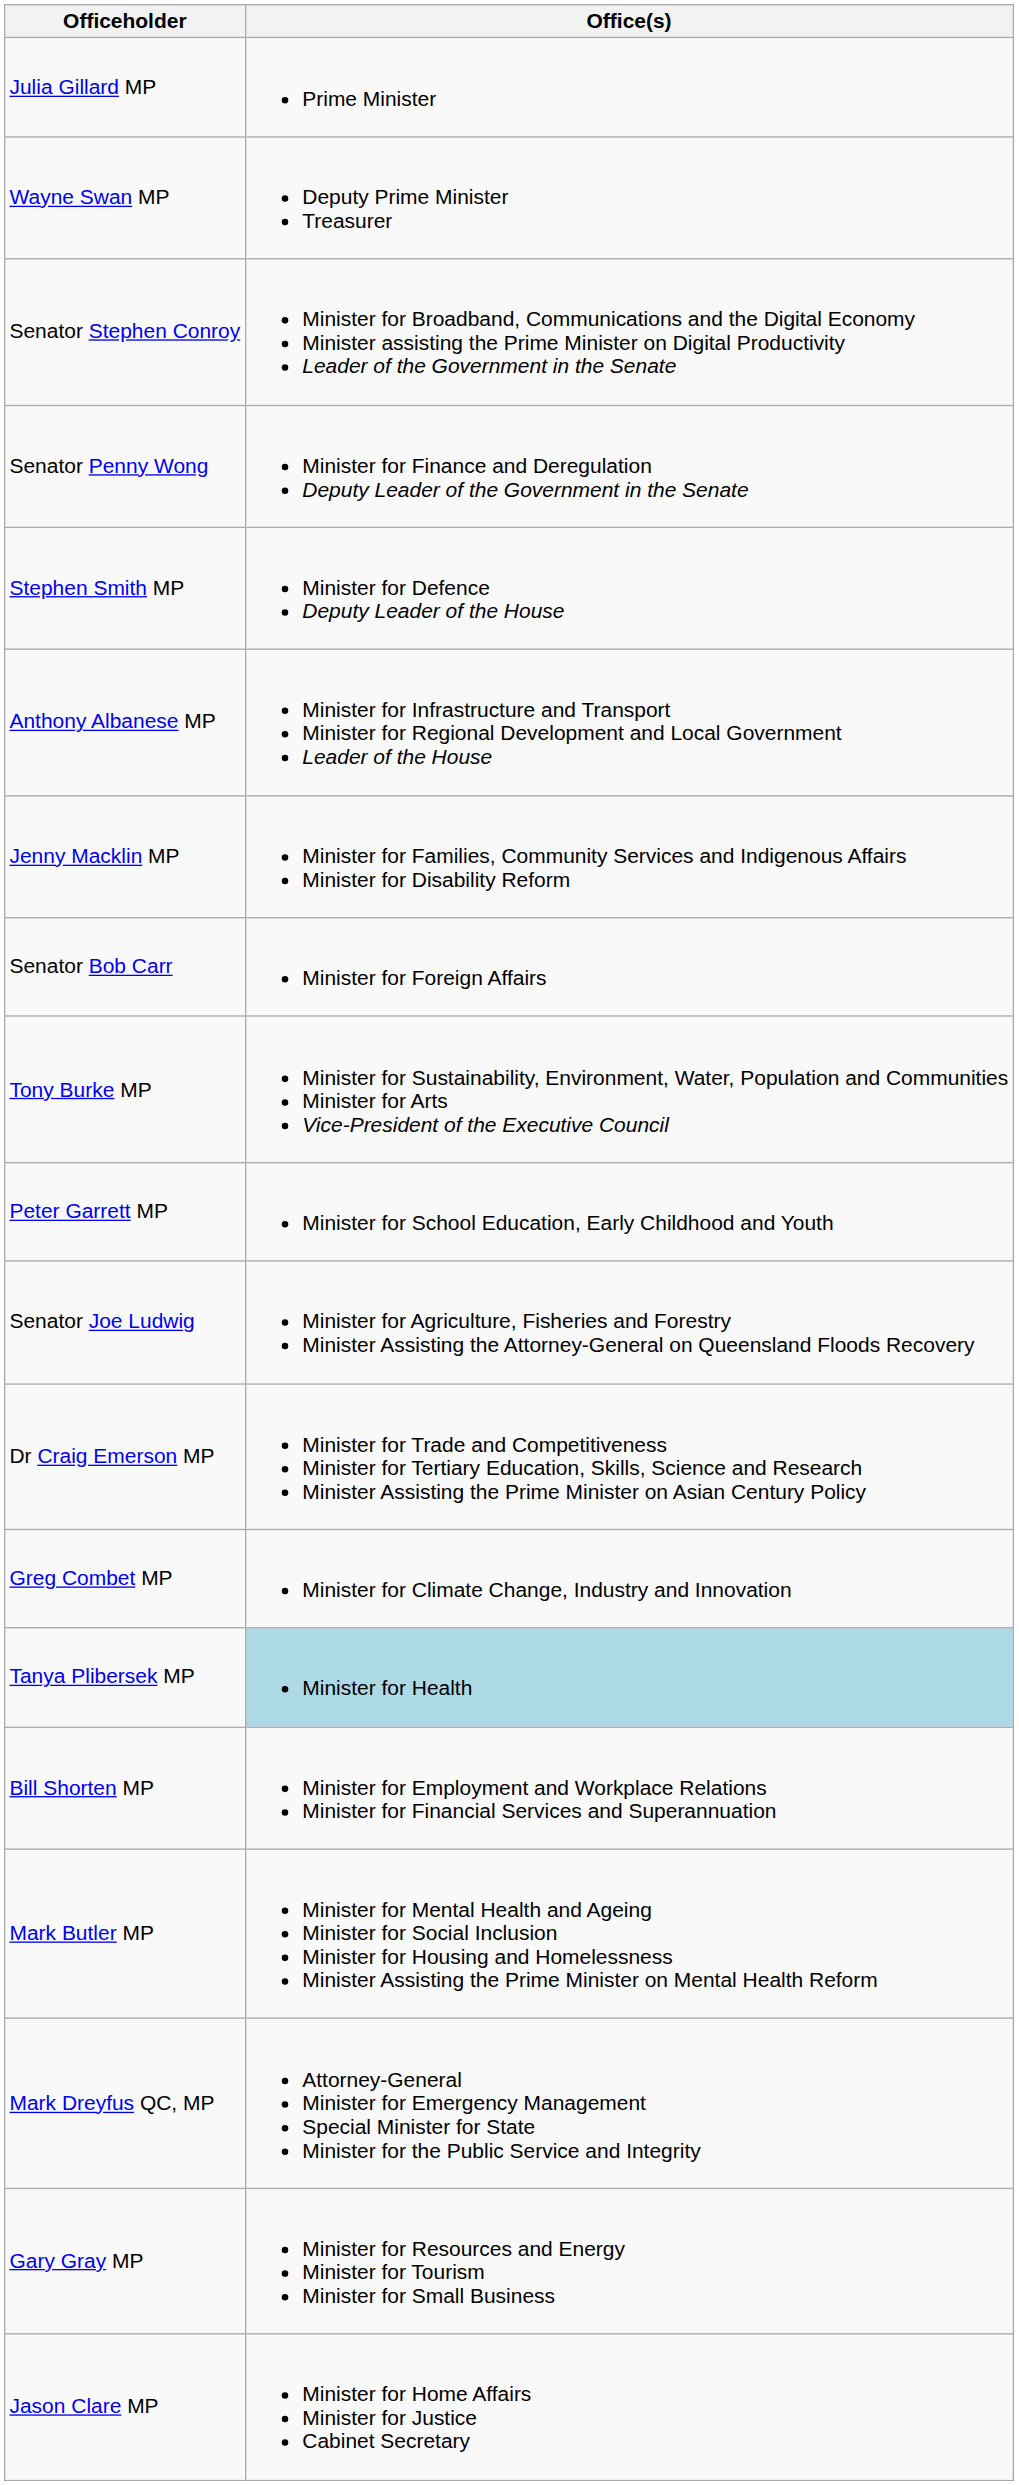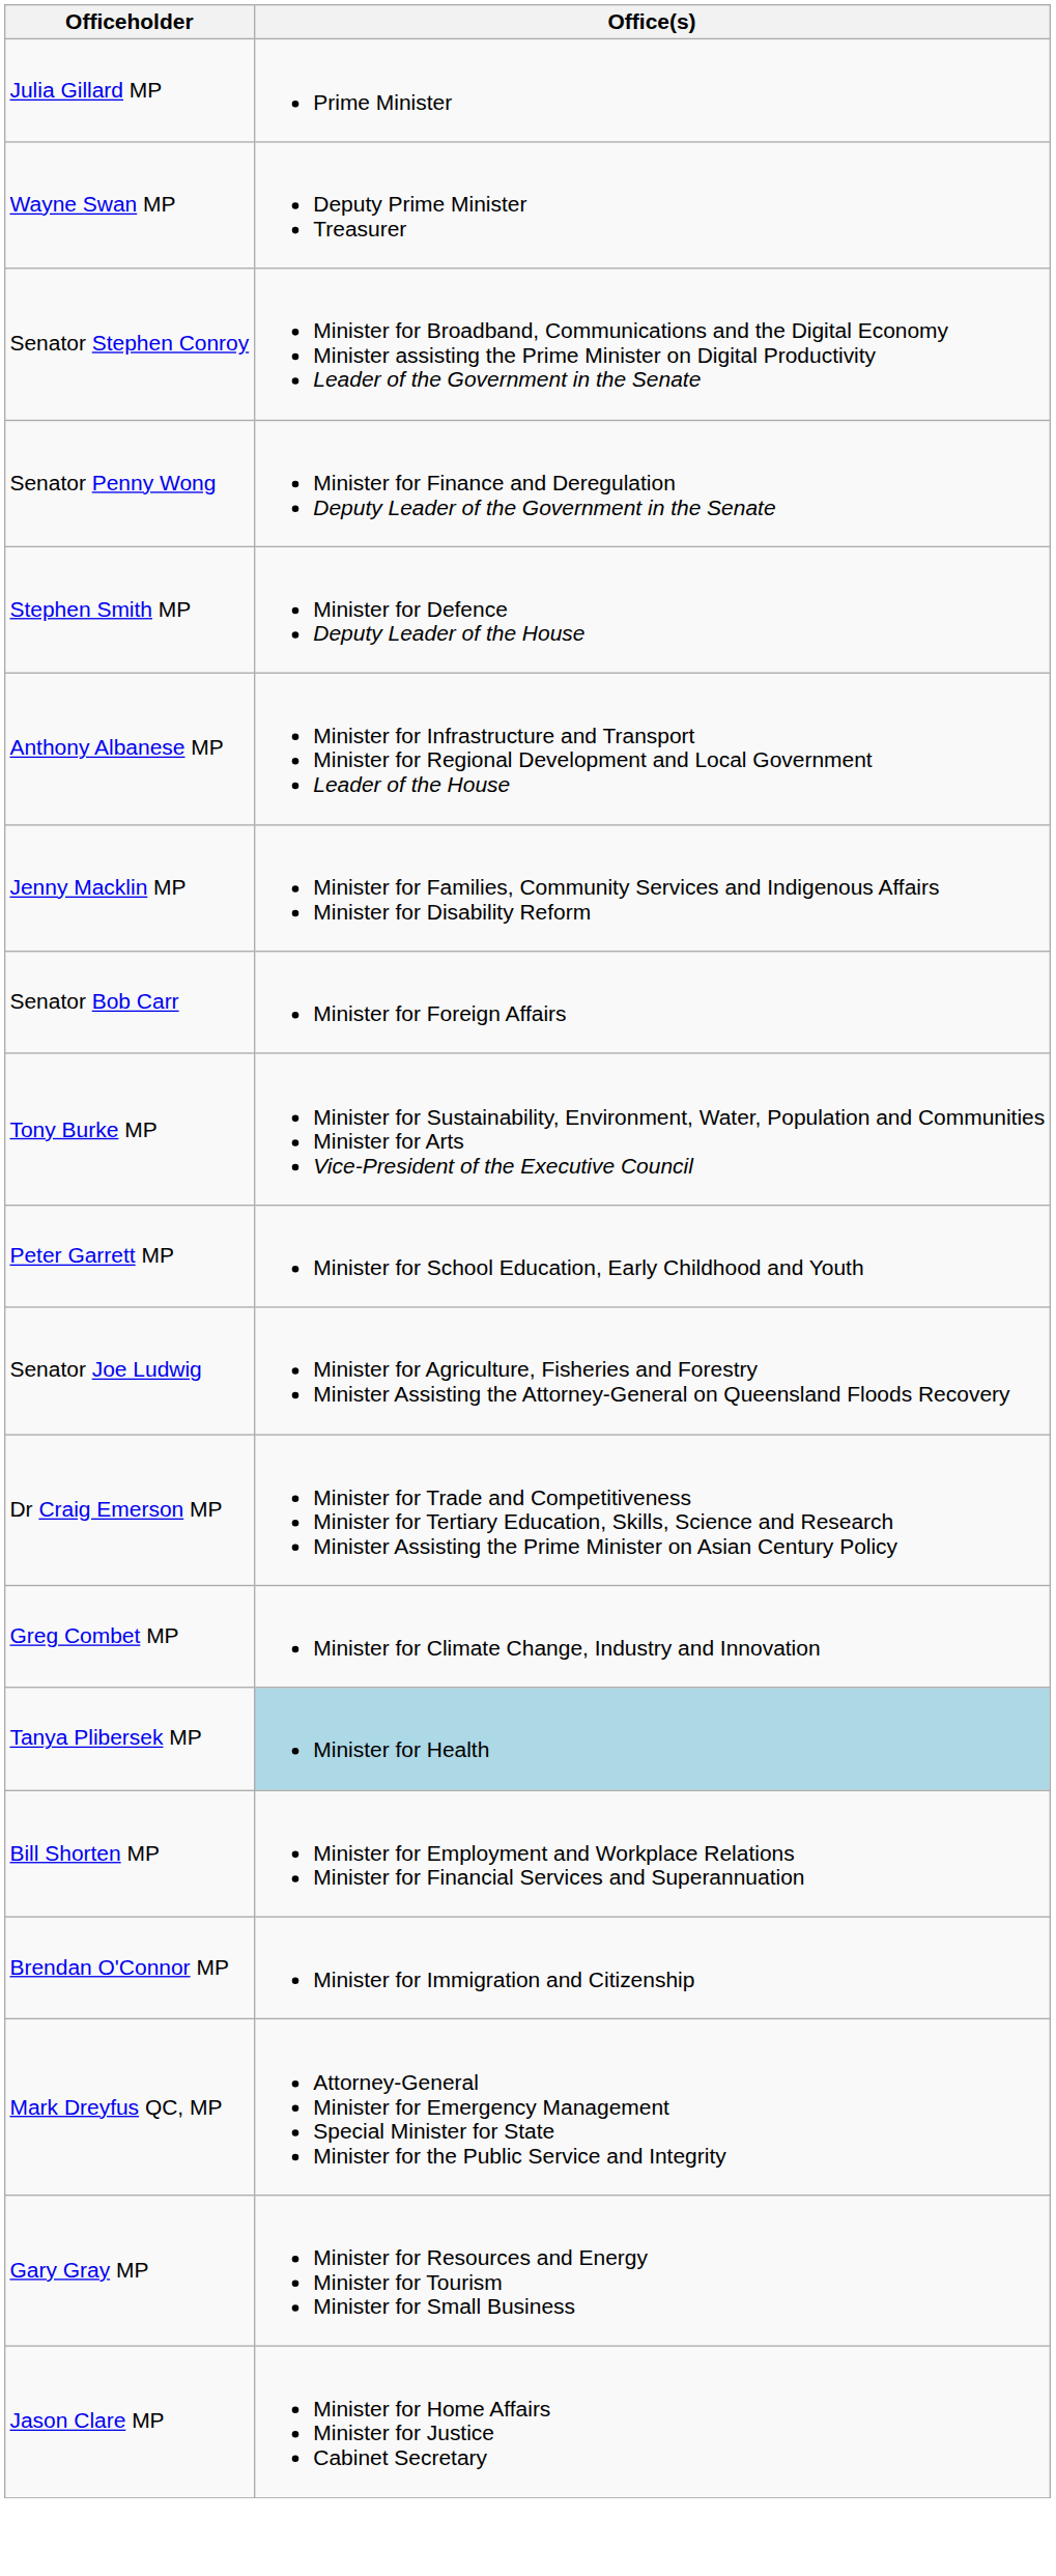- row: Mark Butler MP | Minister for Mental Health and Ageing Minister for Social Inclusion Minister for Housing and Homelessness Minister Assisting the Prime Minister on Mental Health Reform
+ row: Brendan O'Connor MP | Minister for Immigration and Citizenship
